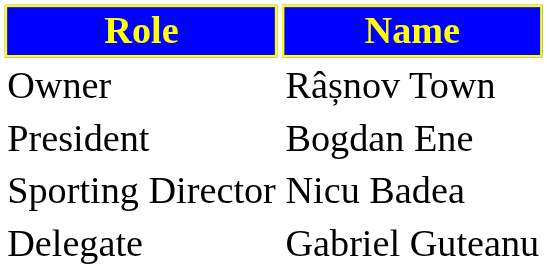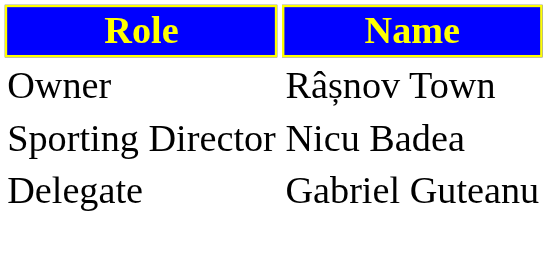- row: President | Bogdan Ene
